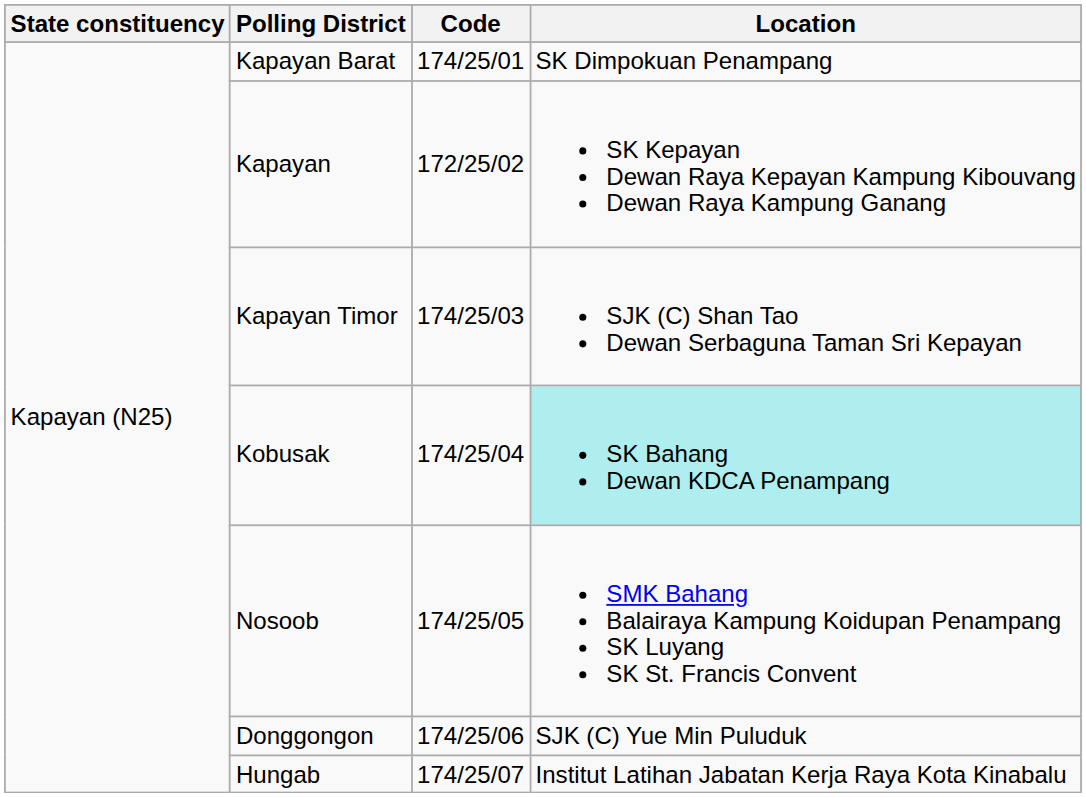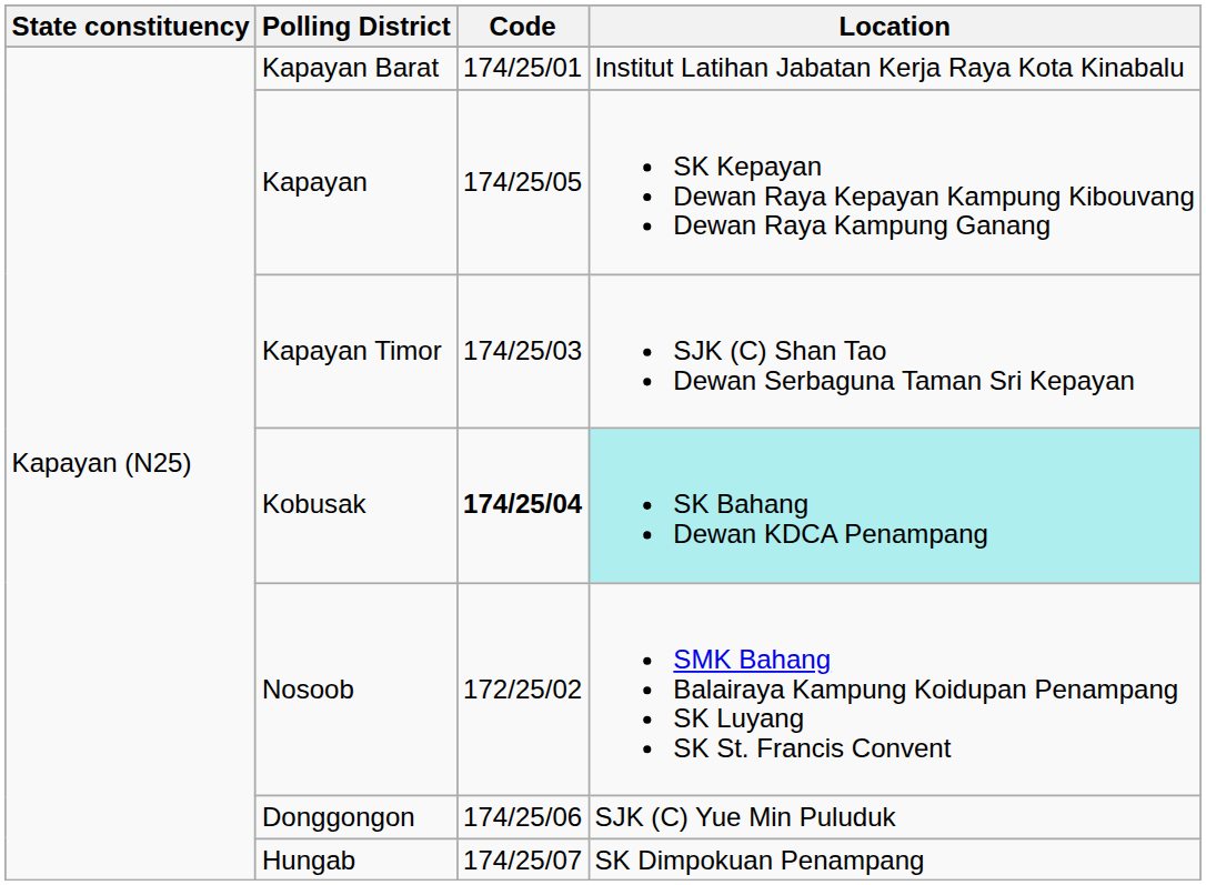Kapayan Barat | Location: SK Dimpokuan Penampang -> Institut Latihan Jabatan Kerja Raya Kota Kinabalu
Kapayan | Code: 172/25/02 -> 174/25/05
Kobusak | Code: normal -> bold
Nosoob | Code: 174/25/05 -> 172/25/02
Hungab | Location: Institut Latihan Jabatan Kerja Raya Kota Kinabalu -> SK Dimpokuan Penampang
